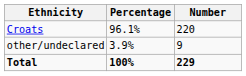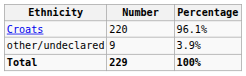columns swapped: Number <-> Percentage
